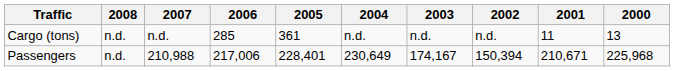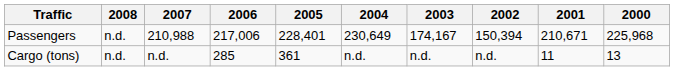rows swapped: Passengers <-> Cargo (tons)
